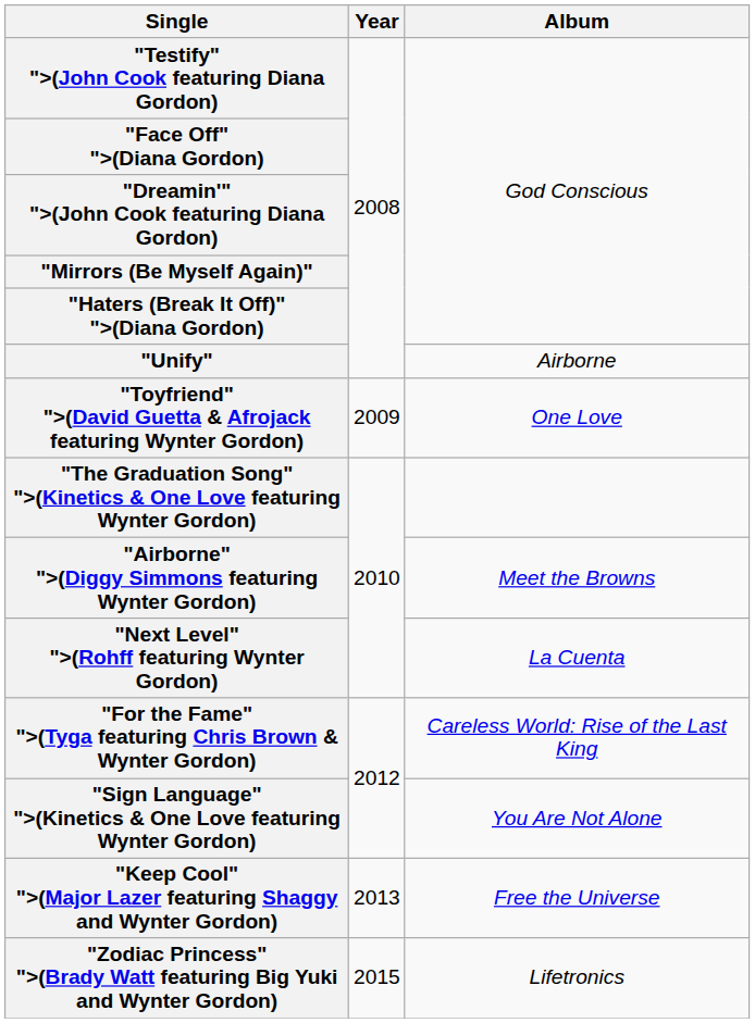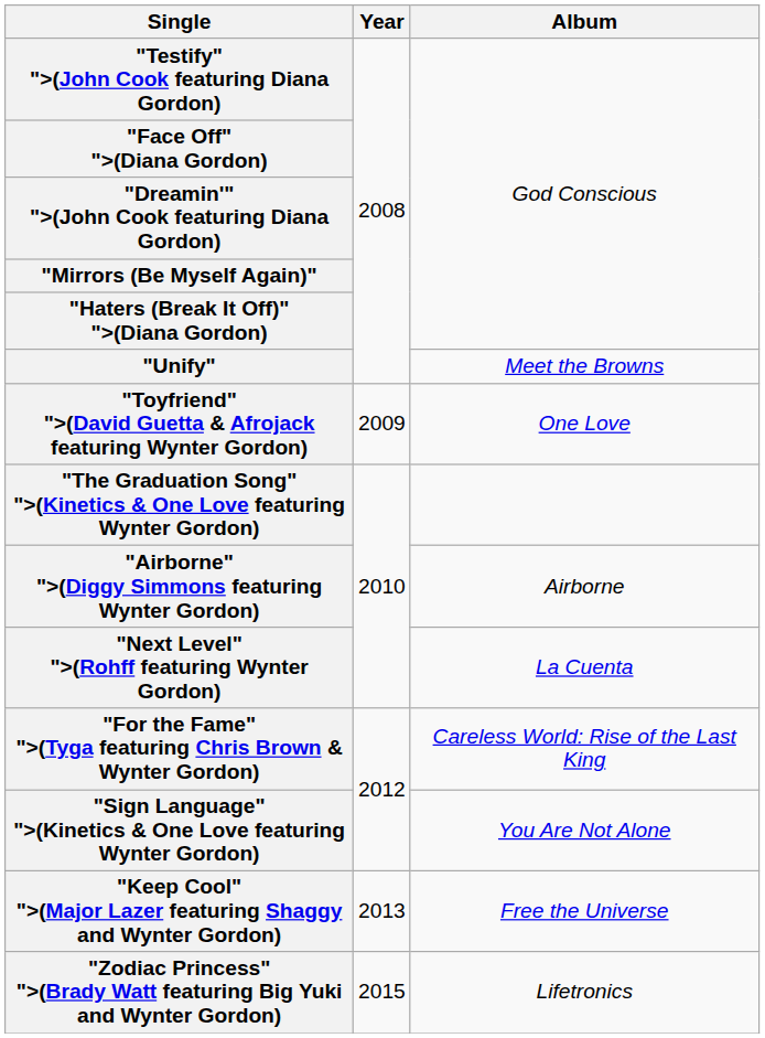"Unify" | Album: Airborne -> Meet the Browns
"Airborne" ">(Diggy Simmons featuring Wynter Gordon) | Album: Meet the Browns -> Airborne
